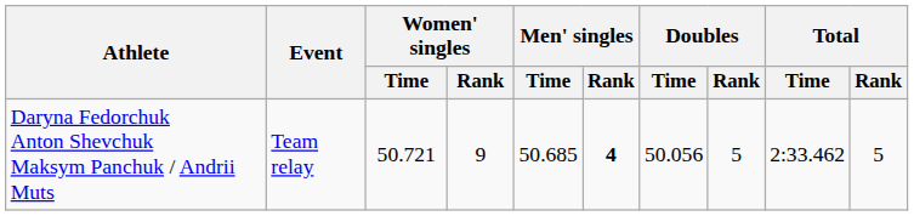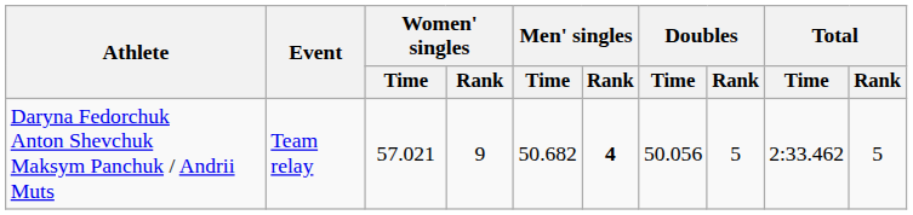Daryna Fedorchuk Anton Shevchuk Maksym Panchuk / Andrii Muts | Women' singles / Time: 50.721 -> 57.021
Daryna Fedorchuk Anton Shevchuk Maksym Panchuk / Andrii Muts | Men' singles / Time: 50.685 -> 50.682
